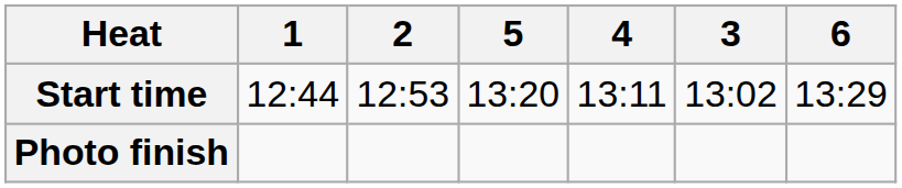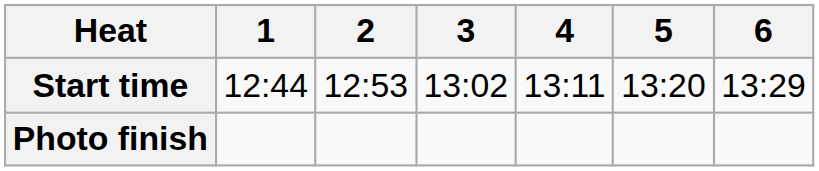columns swapped: 3 <-> 5
